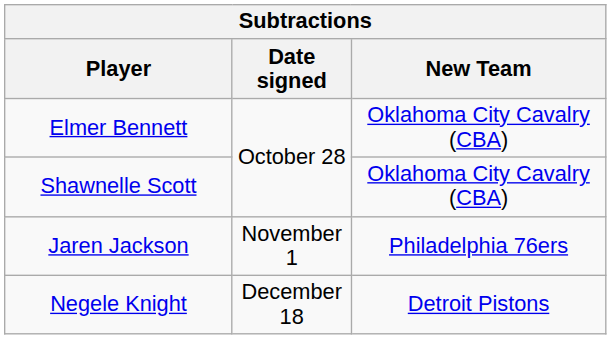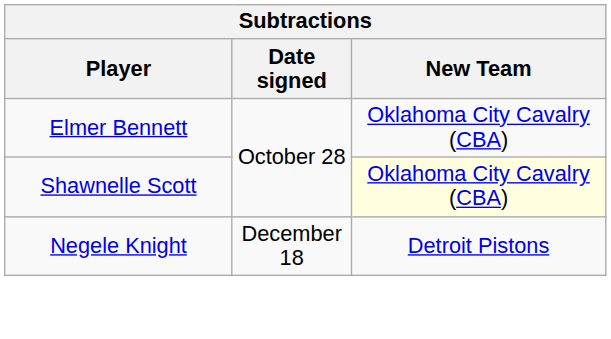Shawnelle Scott | New Team: no background -> lightyellow background
- row: Jaren Jackson | November 1 | Philadelphia 76ers
